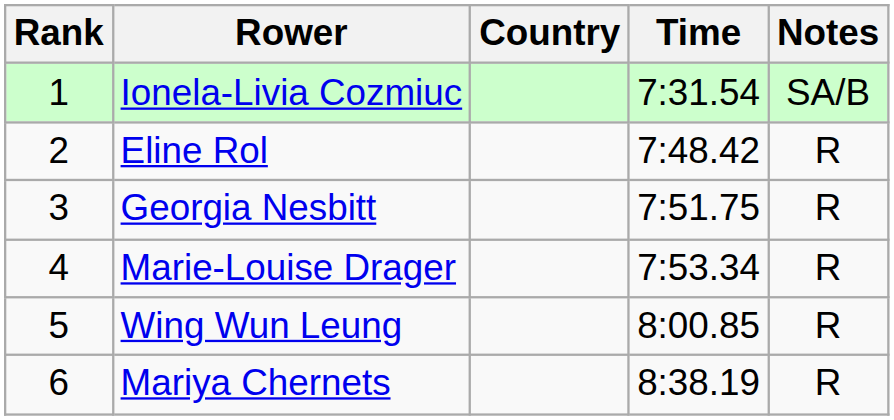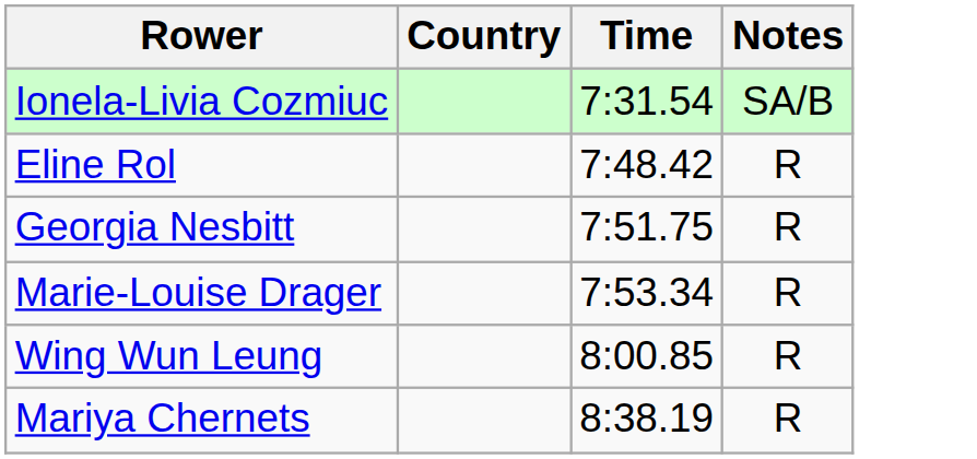- column: Rank | 1 | 2 | 3 | 4 | 5 | 6
